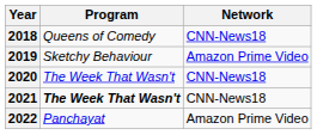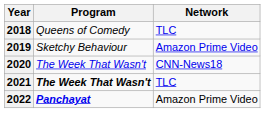2018 | Network: CNN-News18 -> TLC
2021 | Network: CNN-News18 -> TLC
2022 | Program: normal -> bold
